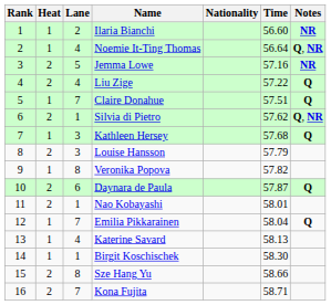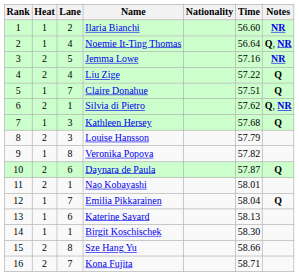Katerine Savard | Lane: 4 -> 6
